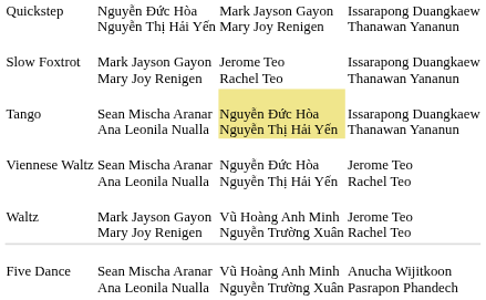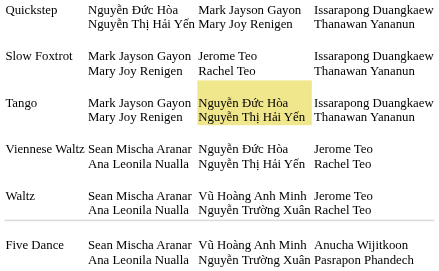Tango | column 2: Sean Mischa Aranar Ana Leonila Nualla -> Mark Jayson Gayon Mary Joy Renigen
Waltz | column 2: Mark Jayson Gayon Mary Joy Renigen -> Sean Mischa Aranar Ana Leonila Nualla
